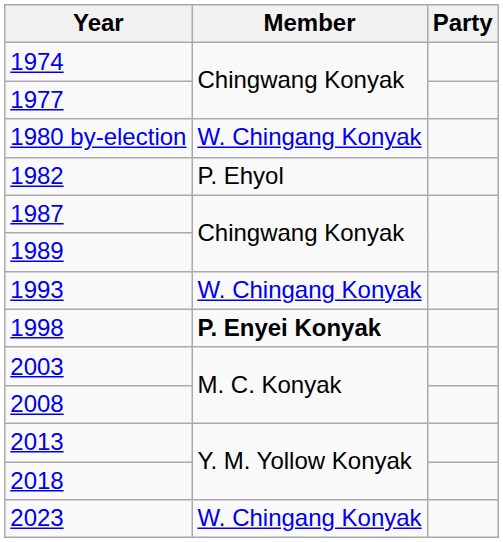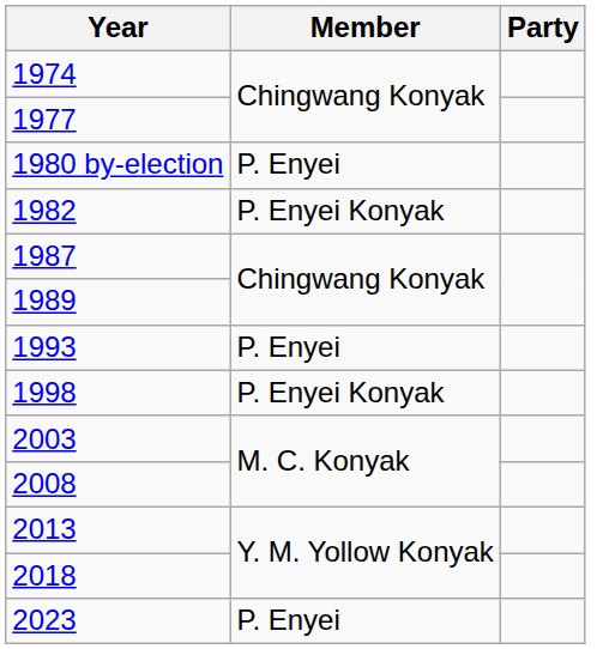1980 by-election | Member: W. Chingang Konyak -> P. Enyei
1982 | Member: P. Ehyol -> P. Enyei Konyak
1993 | Member: W. Chingang Konyak -> P. Enyei
1998 | Member: bold -> normal
2023 | Member: W. Chingang Konyak -> P. Enyei
